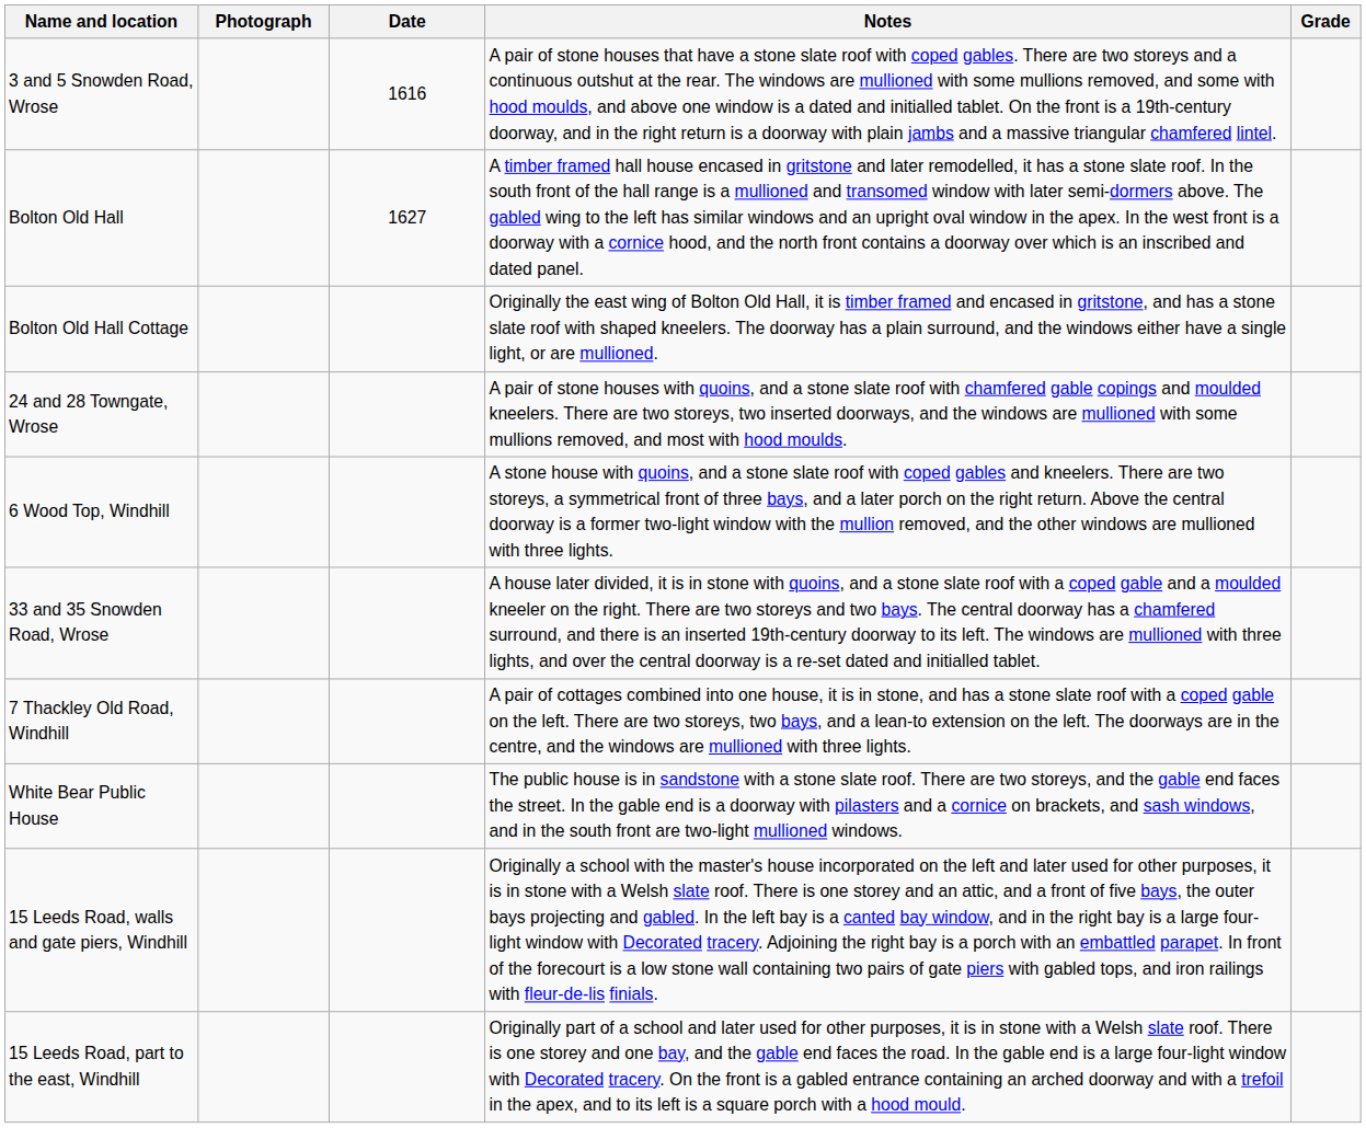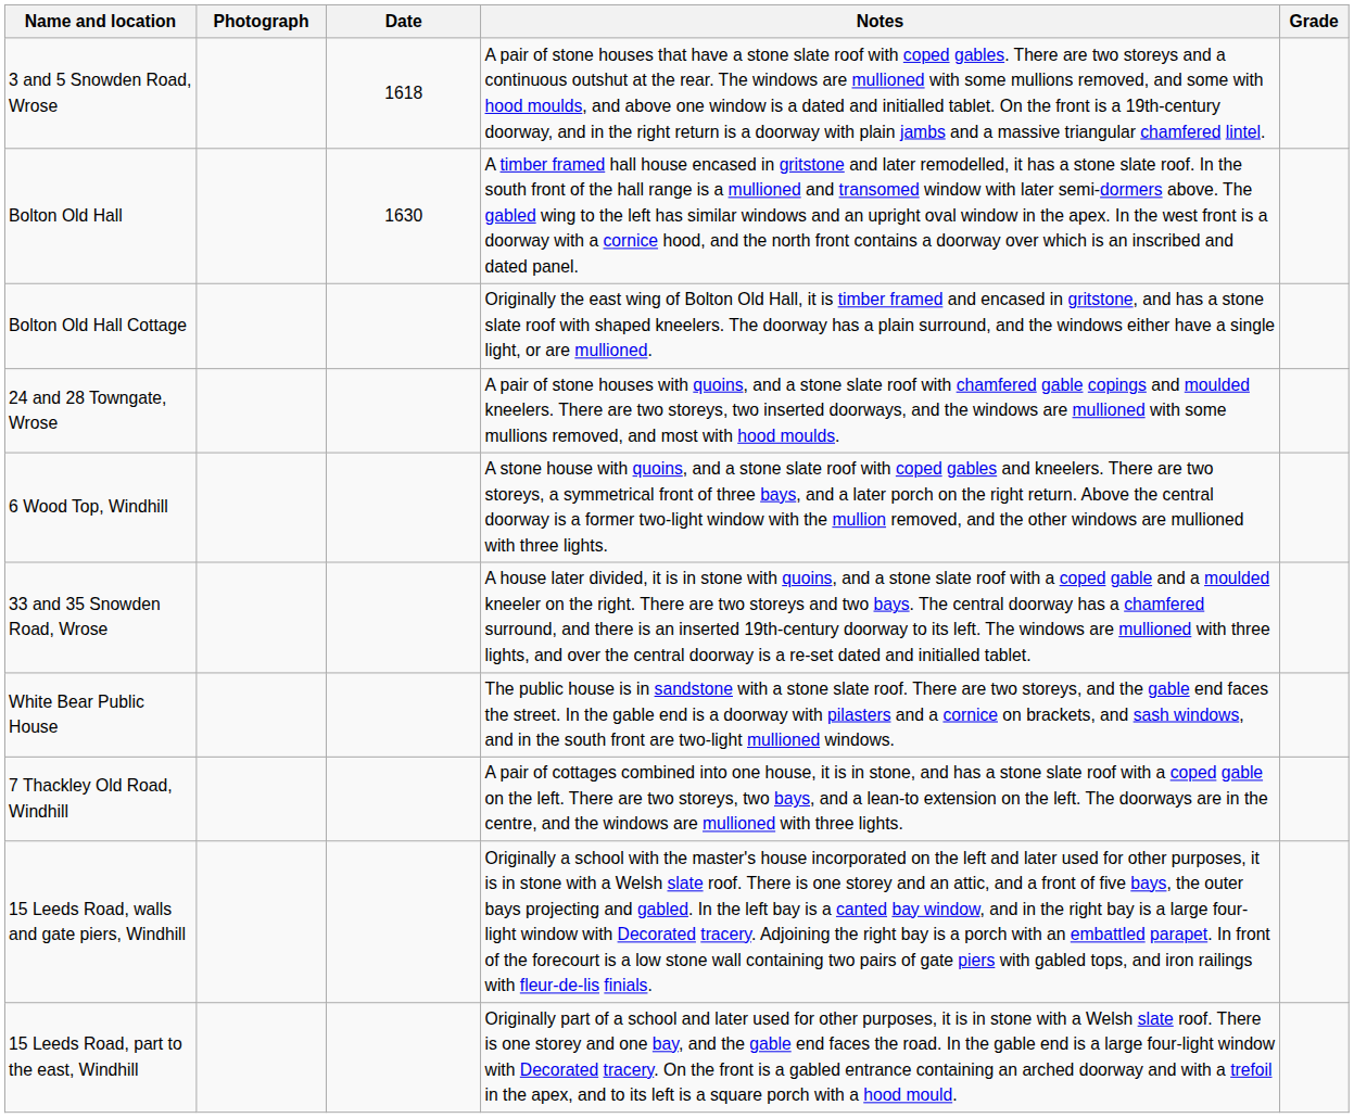3 and 5 Snowden Road, Wrose | Date: 1616 -> 1618
Bolton Old Hall | Date: 1627 -> 1630
rows swapped: White Bear Public House <-> 7 Thackley Old Road, Windhill
